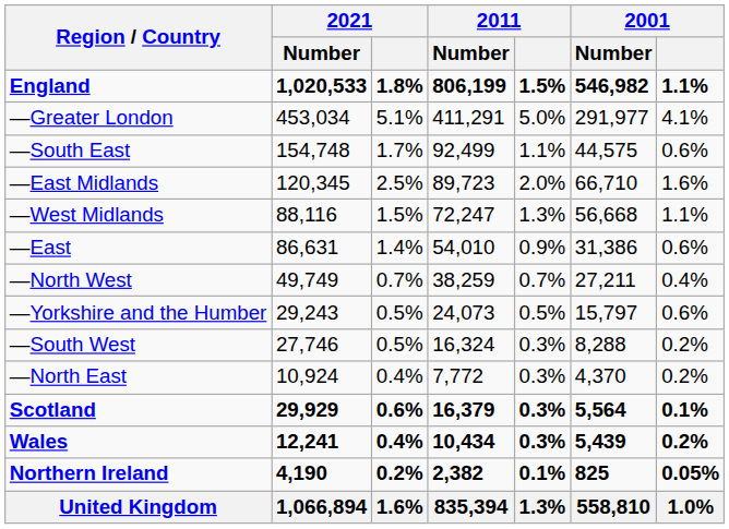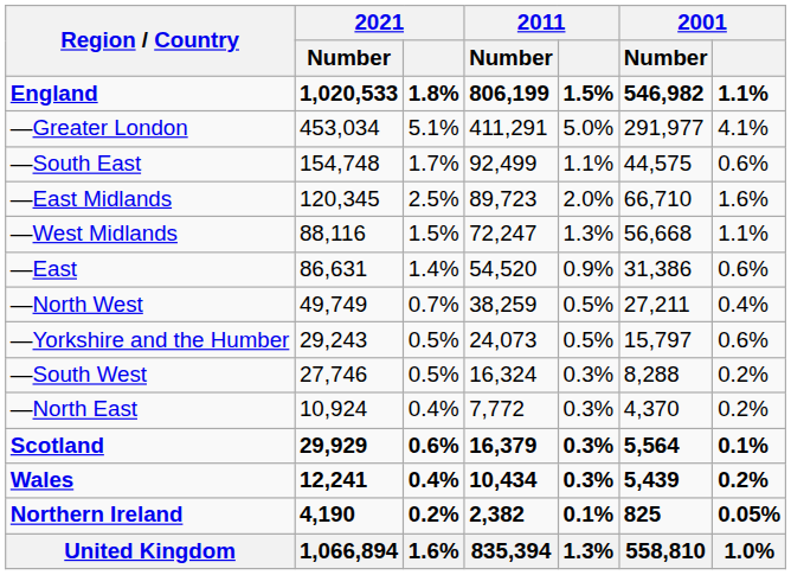—East | 2011 / Number: 54,010 -> 54,520
—North West | 2011: 0.7% -> 0.5%
